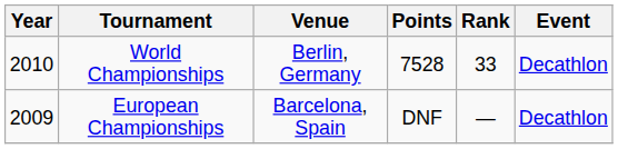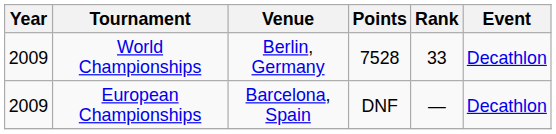World Championships | Year: 2010 -> 2009
